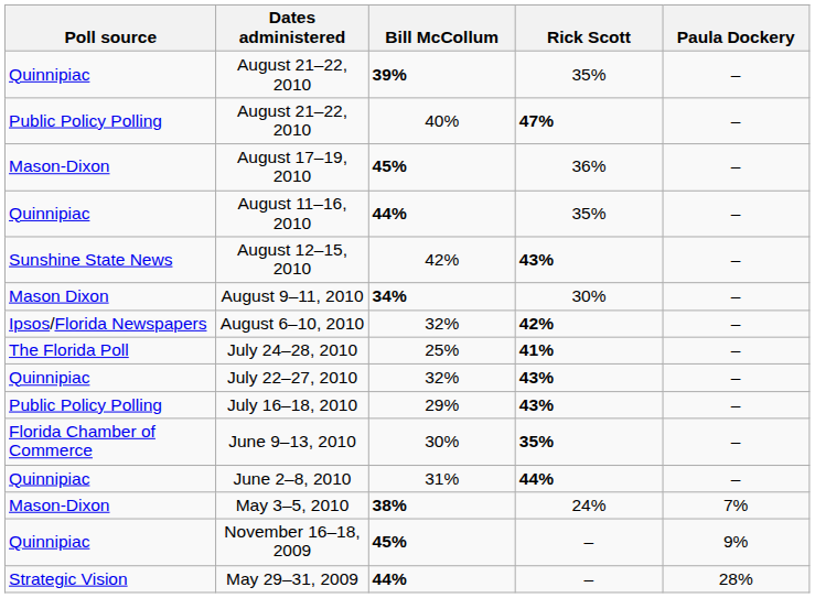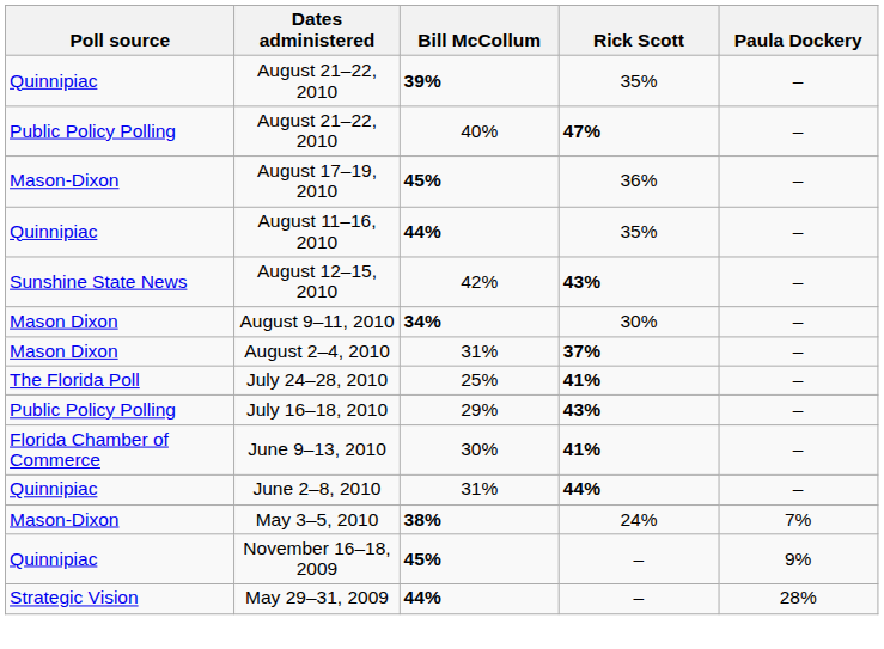- row: Ipsos/Florida Newspapers | August 6–10, 2010 | 32% | 42% | –
+ row: Mason Dixon | August 2–4, 2010 | 31% | 37% | –
- row: Quinnipiac | July 22–27, 2010 | 32% | 43% | –
June 9–13, 2010 | Rick Scott: 35% -> 41%
